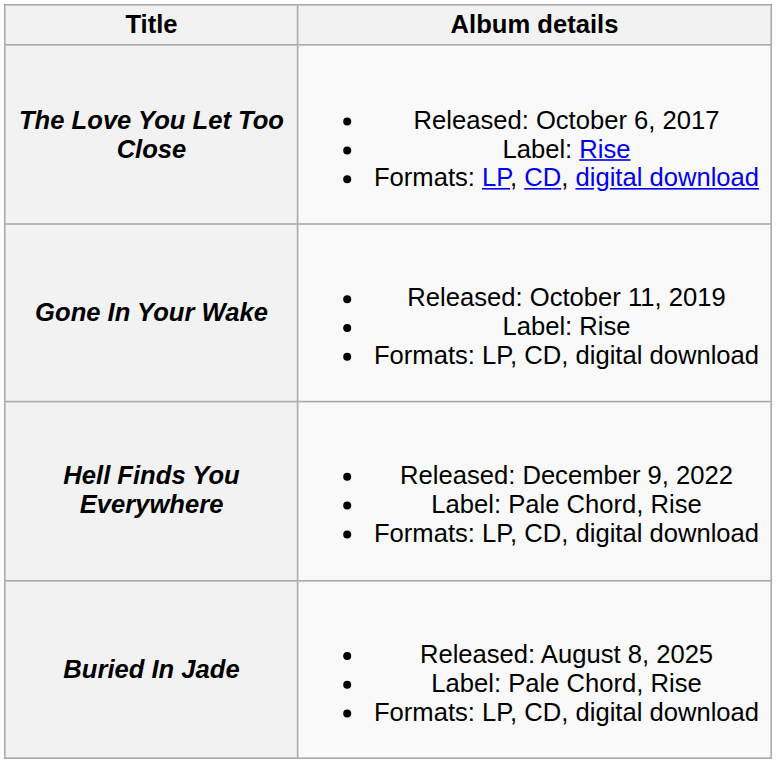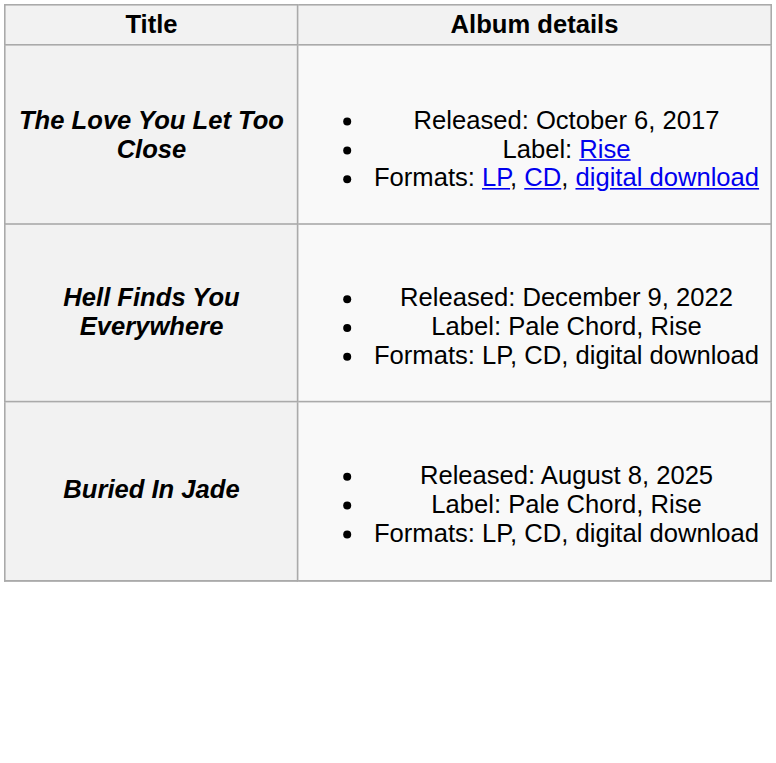- row: Gone In Your Wake | Released: October 11, 2019 Label: Rise Formats: LP, CD, digital download
